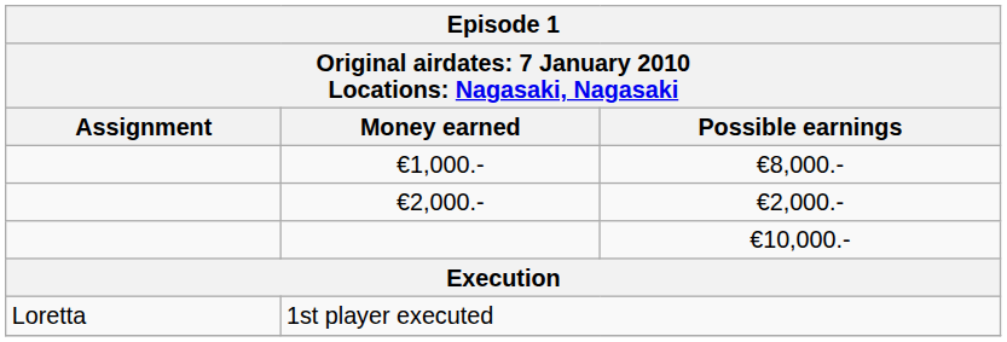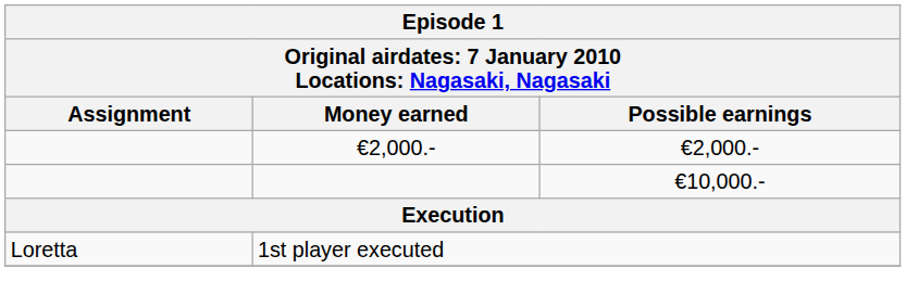- row: €1,000.- | €8,000.-
